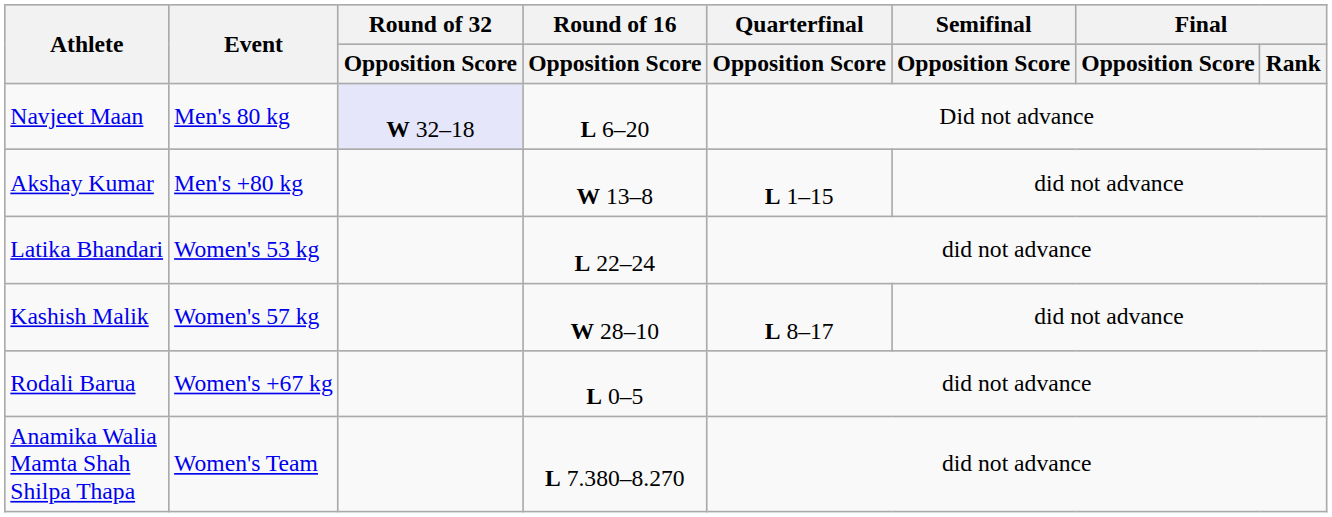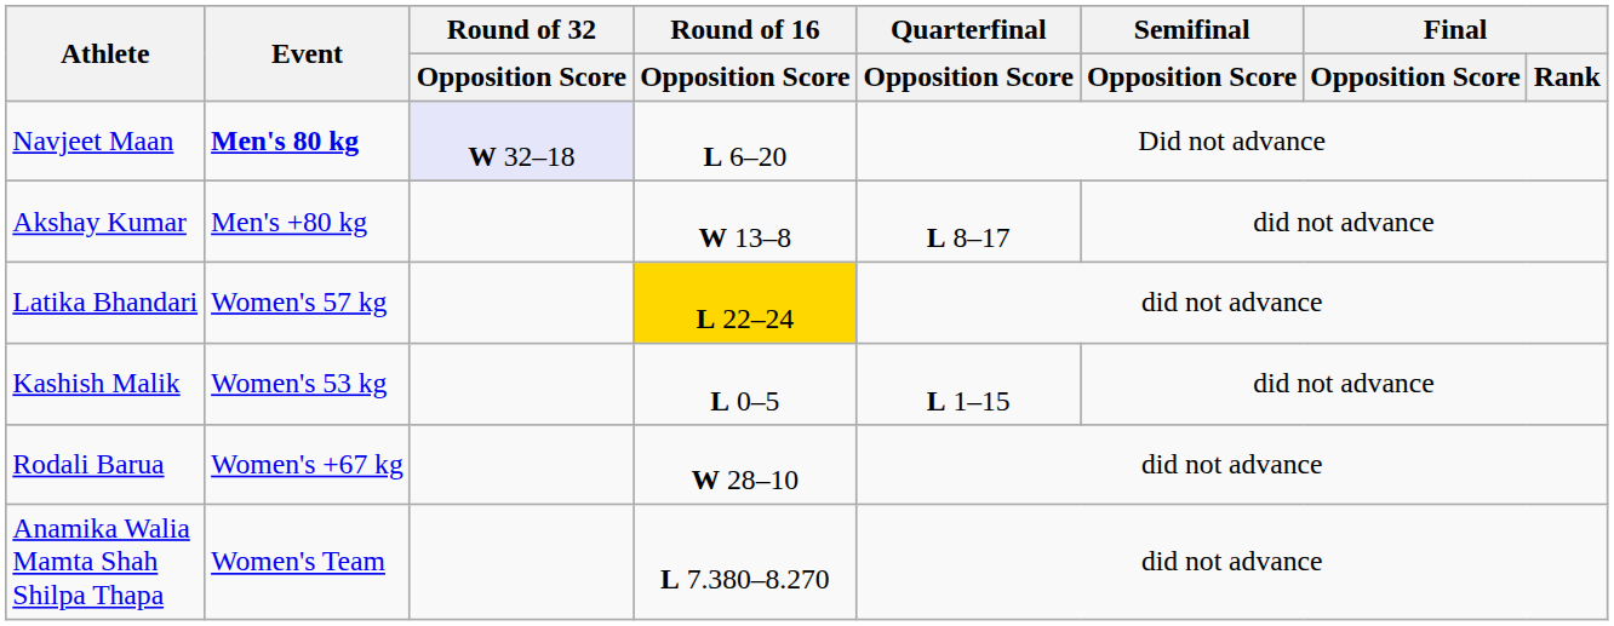Navjeet Maan | Event: normal -> bold
Akshay Kumar | Quarterfinal / Opposition Score: L 1–15 -> L 8–17
Latika Bhandari | Event: Women's 53 kg -> Women's 57 kg
Latika Bhandari | Round of 16 / Opposition Score: no background -> gold background
Kashish Malik | Event: Women's 57 kg -> Women's 53 kg
Kashish Malik | Round of 16 / Opposition Score: W 28–10 -> L 0–5
Kashish Malik | Quarterfinal / Opposition Score: L 8–17 -> L 1–15
Rodali Barua | Round of 16 / Opposition Score: L 0–5 -> W 28–10
